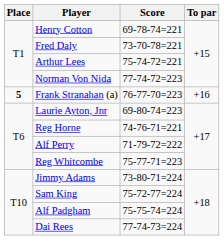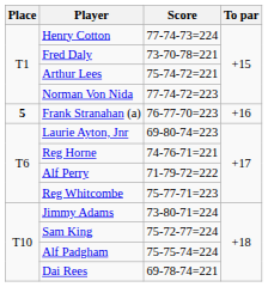Henry Cotton | Score: 69-78-74=221 -> 77-74-73=224
Dai Rees | Score: 77-74-73=224 -> 69-78-74=221
